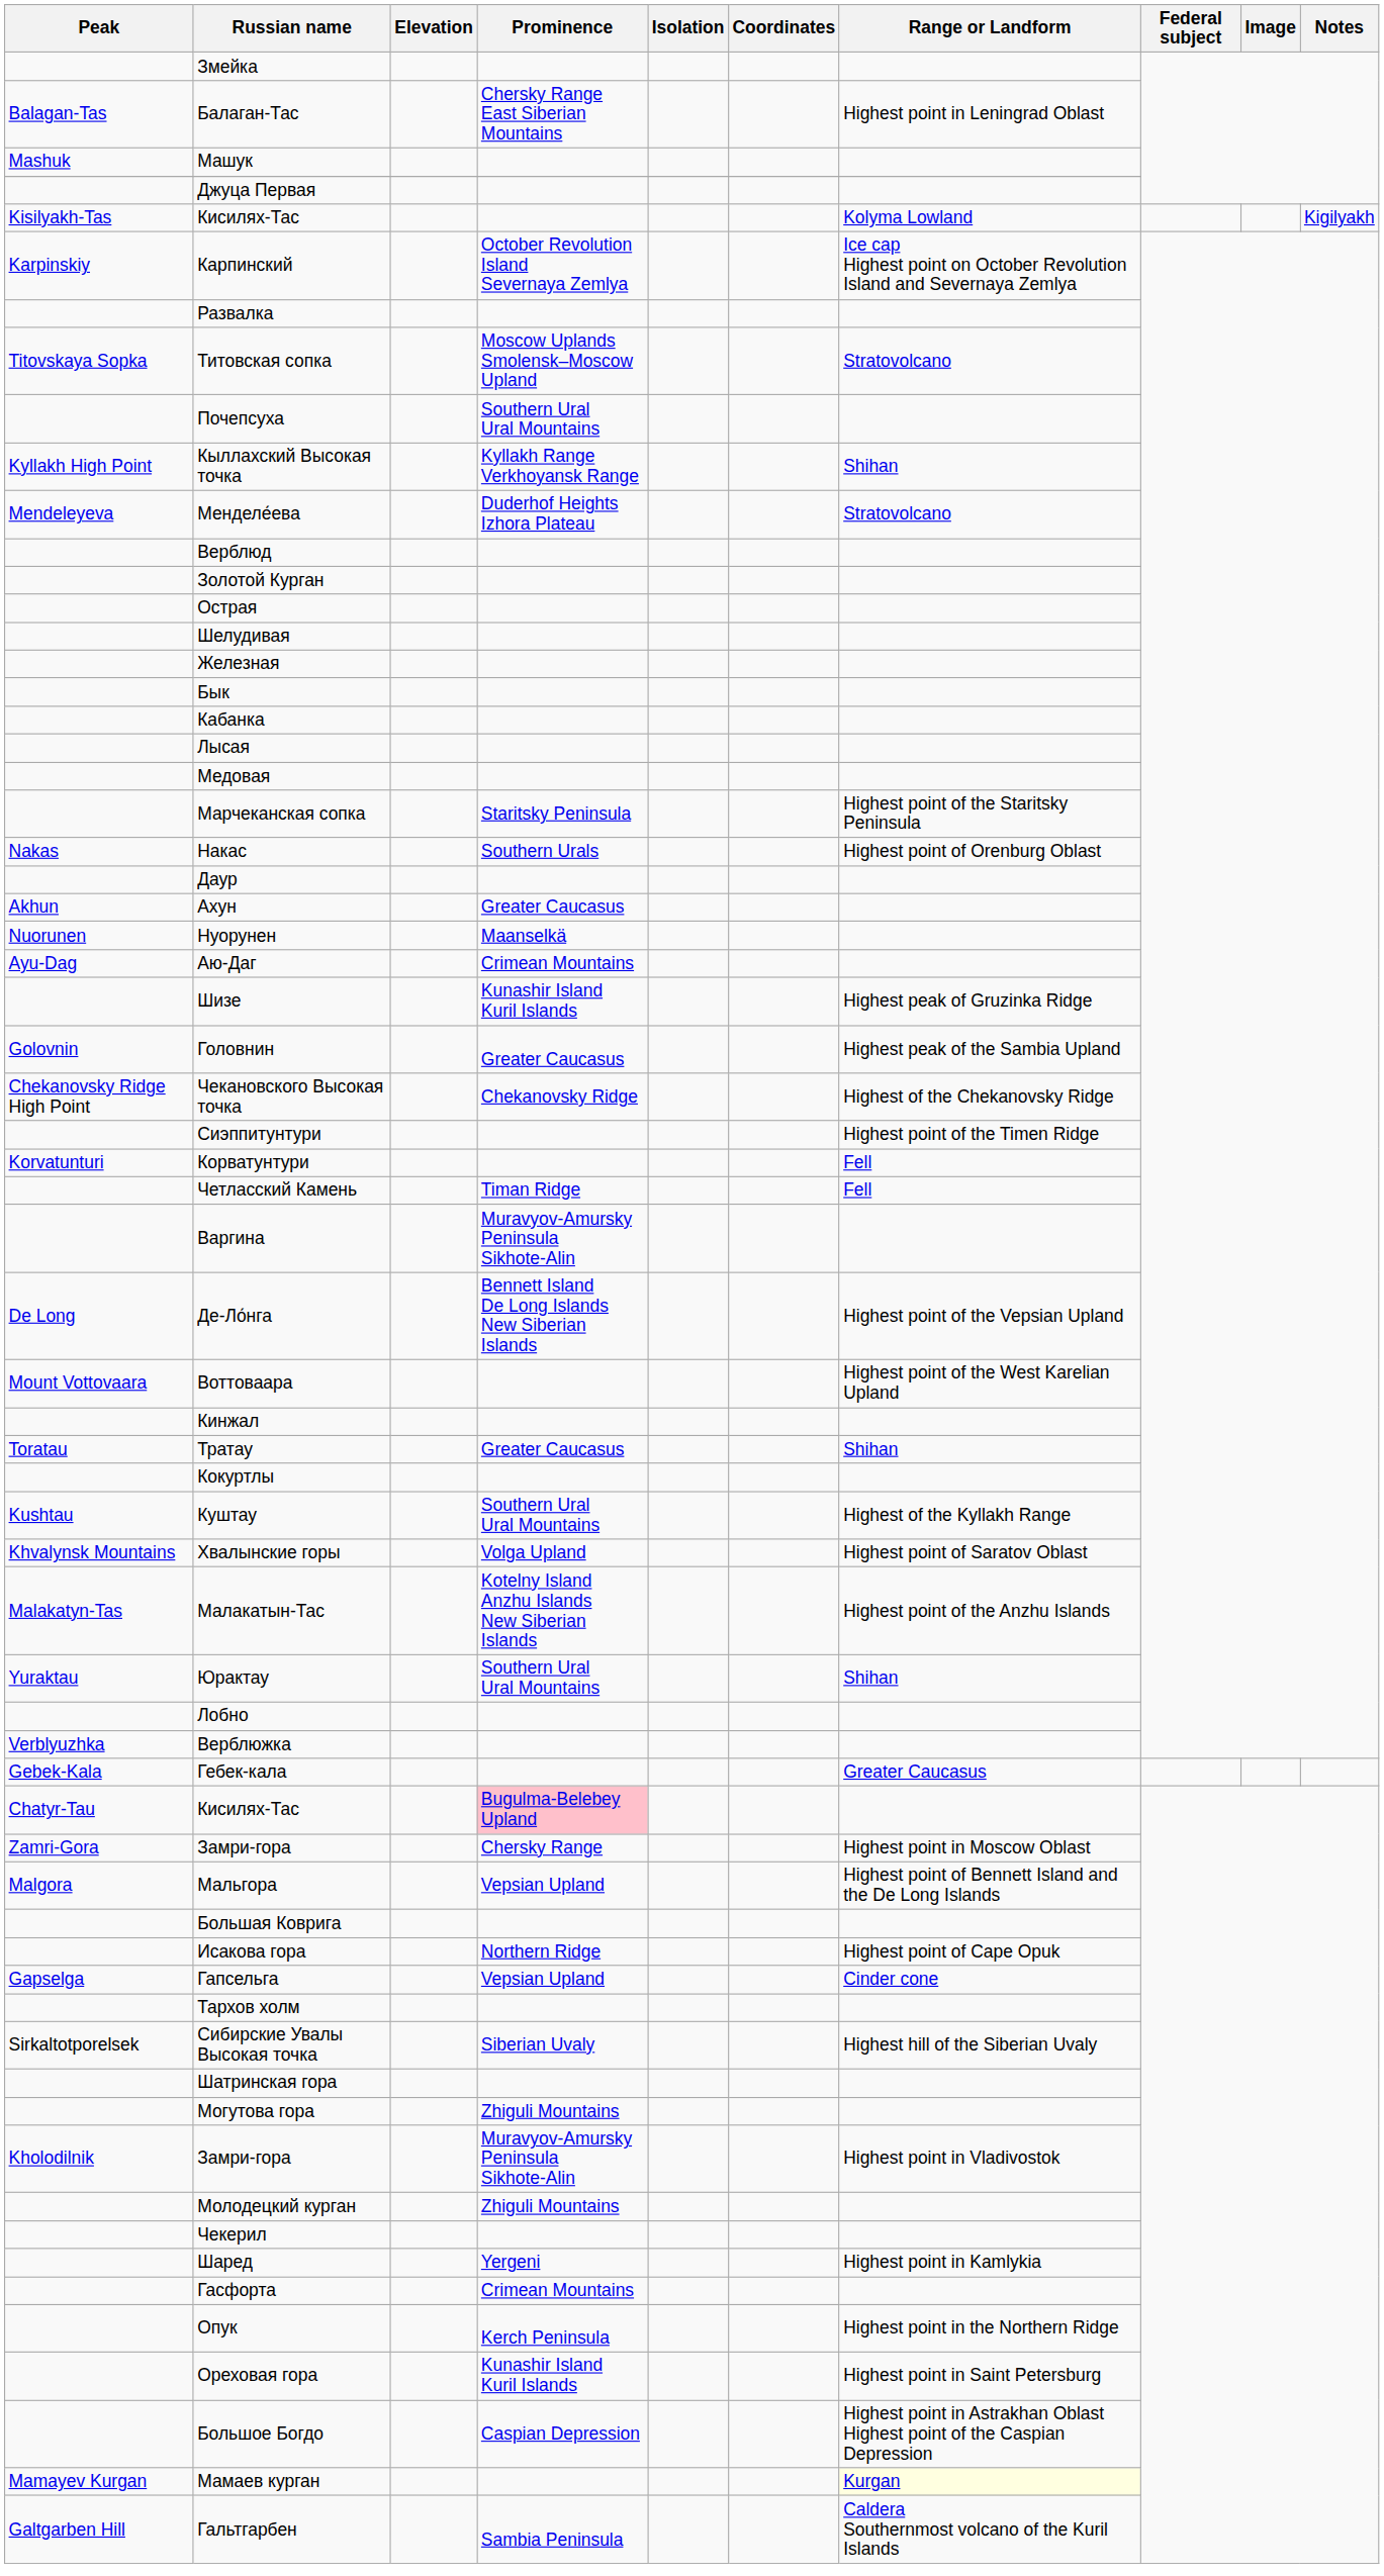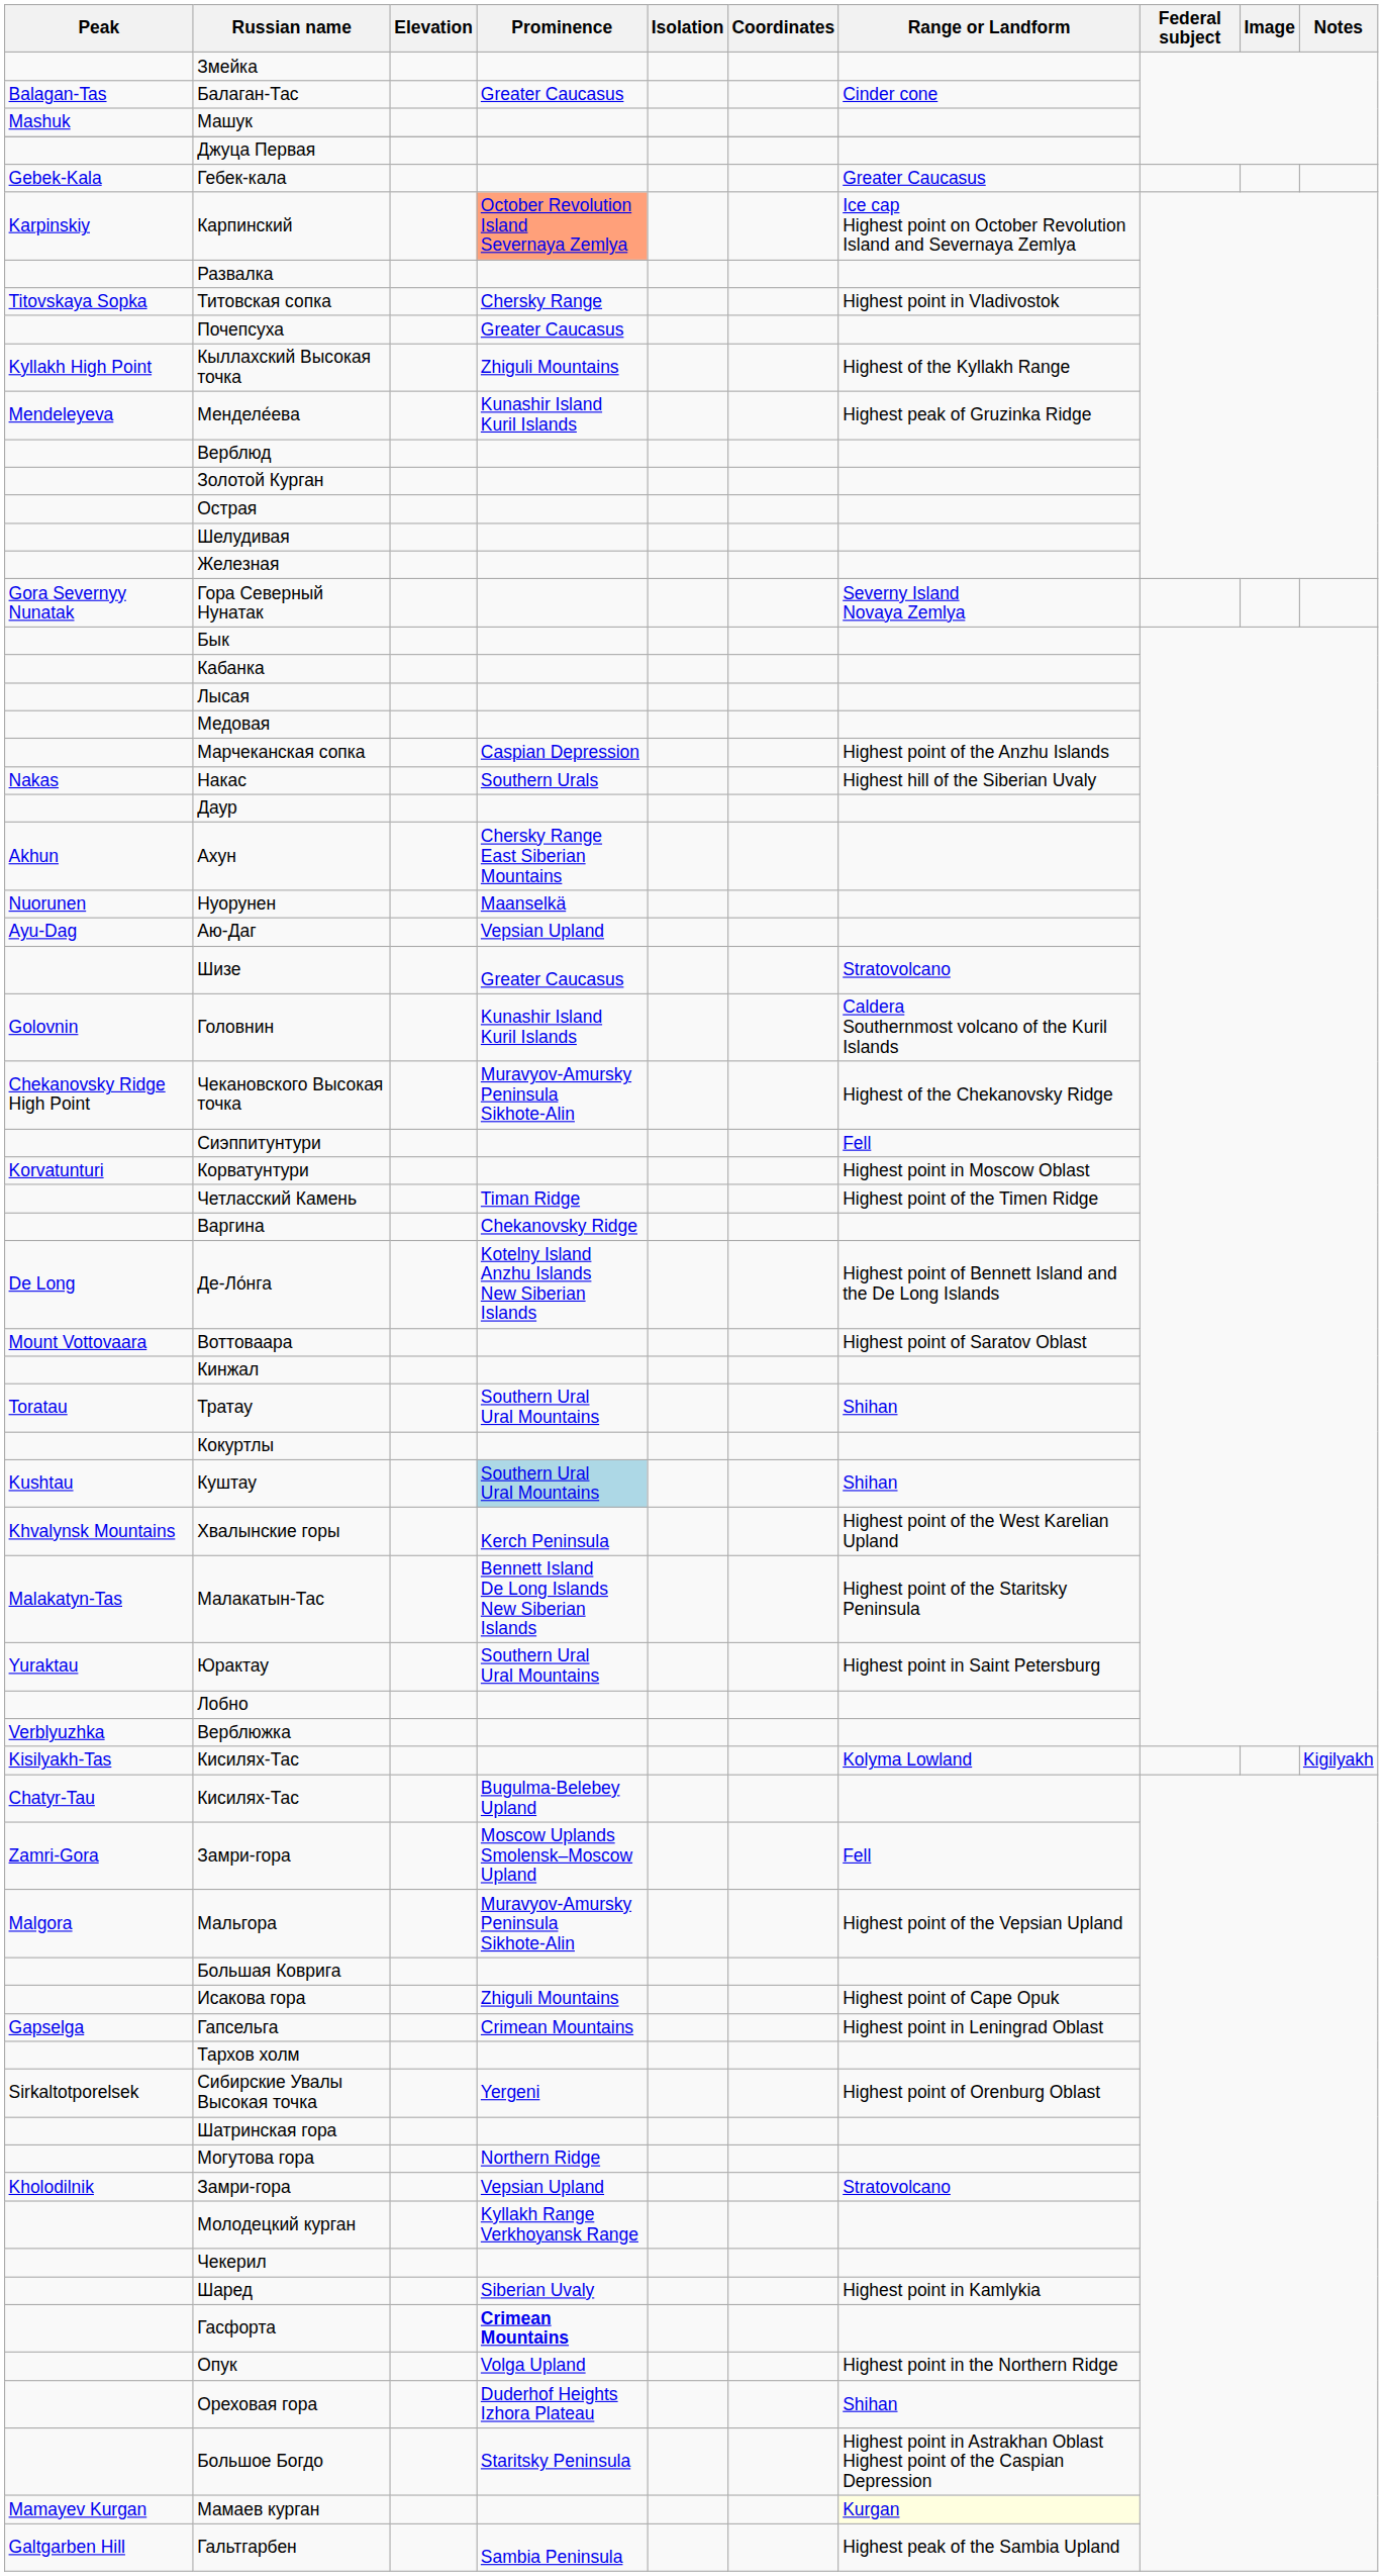Балаган-Тас | Prominence: Chersky Range East Siberian Mountains -> Greater Caucasus
Балаган-Тас | Range or Landform: Highest point in Leningrad Oblast -> Cinder cone
rows swapped: Гебек-кала <-> Kisilyakh-Tas / Кисилях-Тас
Карпинский | Prominence: no background -> lightsalmon background
Титовская сопка | Prominence: Moscow Uplands Smolensk–Moscow Upland -> Chersky Range
Титовская сопка | Range or Landform: Stratovolcano -> Highest point in Vladivostok
Почепсуха | Prominence: Southern Ural Ural Mountains -> Greater Caucasus
Кыллахский Высокая точка | Prominence: Kyllakh Range Verkhoyansk Range -> Zhiguli Mountains
Кыллахский Высокая точка | Range or Landform: Shihan -> Highest of the Kyllakh Range
Менделе́ева | Prominence: Duderhof Heights Izhora Plateau -> Kunashir Island Kuril Islands
Менделе́ева | Range or Landform: Stratovolcano -> Highest peak of Gruzinka Ridge
+ row: Gora Severnyy Nunatak | Гора Северный Нунатак | Severny Island Novaya Zemlya
Марчеканская сопка | Prominence: Staritsky Peninsula -> Caspian Depression
Марчеканская сопка | Range or Landform: Highest point of the Staritsky Peninsula -> Highest point of the Anzhu Islands
Накас | Range or Landform: Highest point of Orenburg Oblast -> Highest hill of the Siberian Uvaly
Ахун | Prominence: Greater Caucasus -> Chersky Range East Siberian Mountains
Аю-Даг | Prominence: Crimean Mountains -> Vepsian Upland
Шизе | Prominence: Kunashir Island Kuril Islands -> Greater Caucasus
Шизе | Range or Landform: Highest peak of Gruzinka Ridge -> Stratovolcano
Головнин | Prominence: Greater Caucasus -> Kunashir Island Kuril Islands
Головнин | Range or Landform: Highest peak of the Sambia Upland -> Caldera Southernmost volcano of the Kuril Islands
Чекановского Высокая точка | Prominence: Chekanovsky Ridge -> Muravyov-Amursky Peninsula Sikhote-Alin
Сиэппитунтури | Range or Landform: Highest point of the Timen Ridge -> Fell
Корватунтури | Range or Landform: Fell -> Highest point in Moscow Oblast
Четласский Камень | Range or Landform: Fell -> Highest point of the Timen Ridge
Варгина | Prominence: Muravyov-Amursky Peninsula Sikhote-Alin -> Chekanovsky Ridge
Де-Ло́нга | Prominence: Bennett Island De Long Islands New Siberian Islands -> Kotelny Island Anzhu Islands New Siberian Islands
Де-Ло́нга | Range or Landform: Highest point of the Vepsian Upland -> Highest point of Bennett Island and the De Long Islands
Воттоваара | Range or Landform: Highest point of the West Karelian Upland -> Highest point of Saratov Oblast
Тратау | Prominence: Greater Caucasus -> Southern Ural Ural Mountains
Куштау | Prominence: no background -> lightblue background
Куштау | Range or Landform: Highest of the Kyllakh Range -> Shihan
Хвалынские горы | Prominence: Volga Upland -> Kerch Peninsula
Хвалынские горы | Range or Landform: Highest point of Saratov Oblast -> Highest point of the West Karelian Upland
Малакатын-Тас | Prominence: Kotelny Island Anzhu Islands New Siberian Islands -> Bennett Island De Long Islands New Siberian Islands
Малакатын-Тас | Range or Landform: Highest point of the Anzhu Islands -> Highest point of the Staritsky Peninsula
Юрактау | Range or Landform: Shihan -> Highest point in Saint Petersburg
Chatyr-Tau / Кисилях-Тас | Prominence: pink background -> no background
Zamri-Gora / Замри-гора | Prominence: Chersky Range -> Moscow Uplands Smolensk–Moscow Upland
Zamri-Gora / Замри-гора | Range or Landform: Highest point in Moscow Oblast -> Fell
Мальгора | Prominence: Vepsian Upland -> Muravyov-Amursky Peninsula Sikhote-Alin
Мальгора | Range or Landform: Highest point of Bennett Island and the De Long Islands -> Highest point of the Vepsian Upland
Исакова гора | Prominence: Northern Ridge -> Zhiguli Mountains
Гапсельга | Prominence: Vepsian Upland -> Crimean Mountains
Гапсельга | Range or Landform: Cinder cone -> Highest point in Leningrad Oblast
Сибирские Увалы Высокая точка | Prominence: Siberian Uvaly -> Yergeni
Сибирские Увалы Высокая точка | Range or Landform: Highest hill of the Siberian Uvaly -> Highest point of Orenburg Oblast
Могутова гора | Prominence: Zhiguli Mountains -> Northern Ridge
Kholodilnik / Замри-гора | Prominence: Muravyov-Amursky Peninsula Sikhote-Alin -> Vepsian Upland
Kholodilnik / Замри-гора | Range or Landform: Highest point in Vladivostok -> Stratovolcano
Молодецкий курган | Prominence: Zhiguli Mountains -> Kyllakh Range Verkhoyansk Range
Шаред | Prominence: Yergeni -> Siberian Uvaly
Гасфорта | Prominence: normal -> bold
Опук | Prominence: Kerch Peninsula -> Volga Upland
Ореховая гора | Prominence: Kunashir Island Kuril Islands -> Duderhof Heights Izhora Plateau
Ореховая гора | Range or Landform: Highest point in Saint Petersburg -> Shihan
Большое Богдо | Prominence: Caspian Depression -> Staritsky Peninsula
Гальтгарбен | Range or Landform: Caldera Southernmost volcano of the Kuril Islands -> Highest peak of the Sambia Upland
